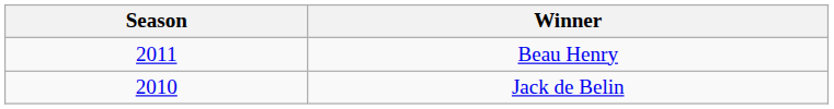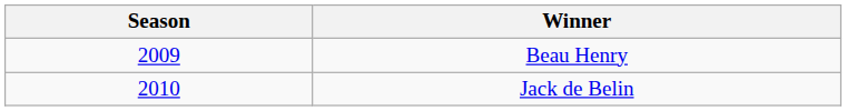Beau Henry | Season: 2011 -> 2009
